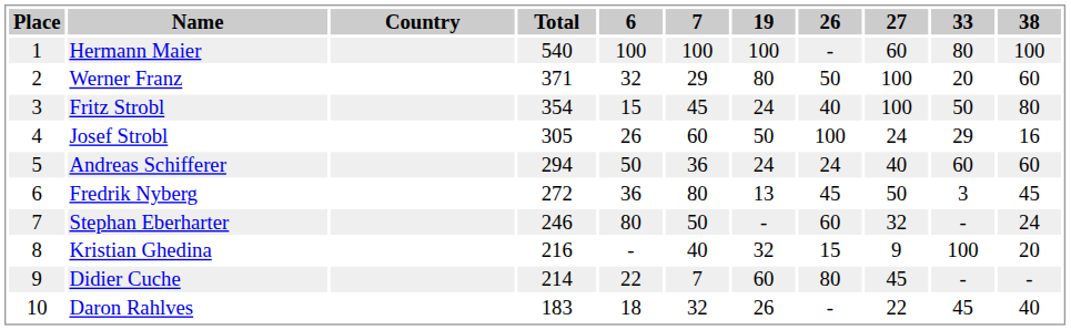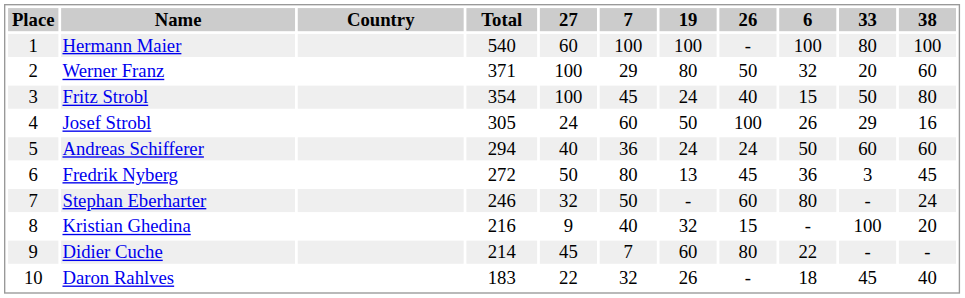columns swapped: 6 <-> 27
